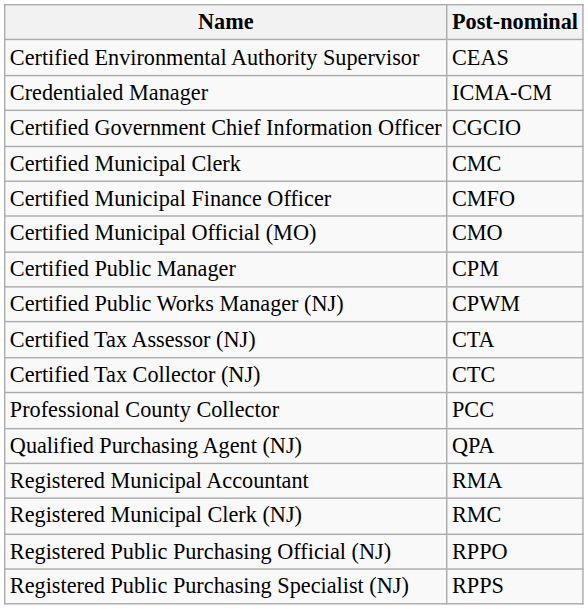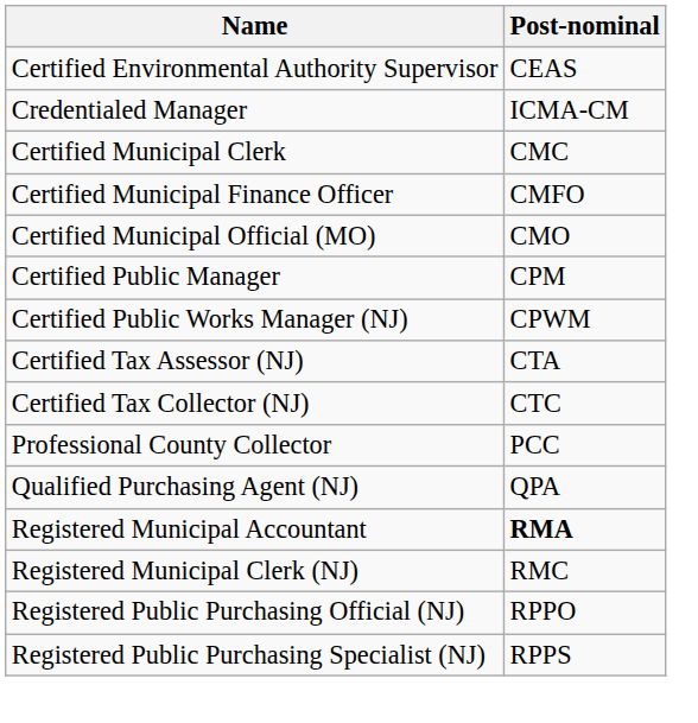- row: Certified Government Chief Information Officer | CGCIO
Registered Municipal Accountant | Post-nominal: normal -> bold
